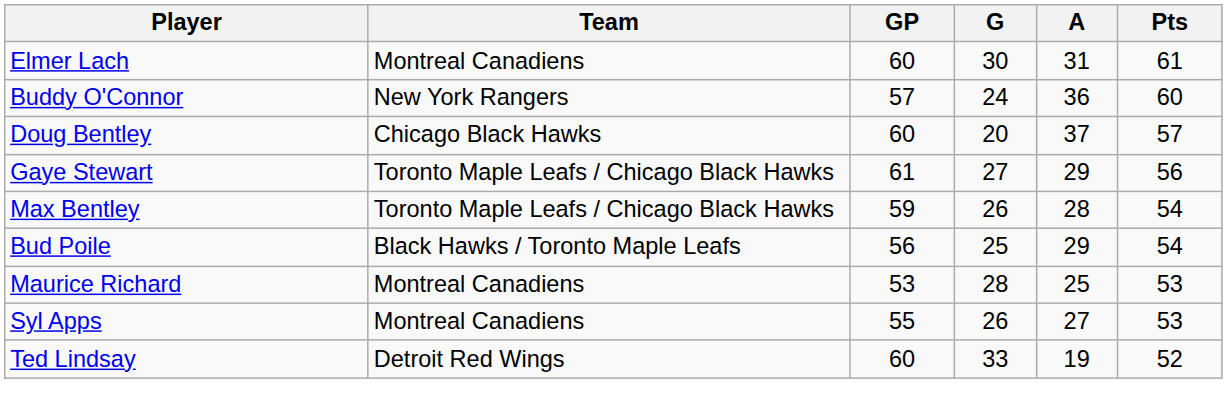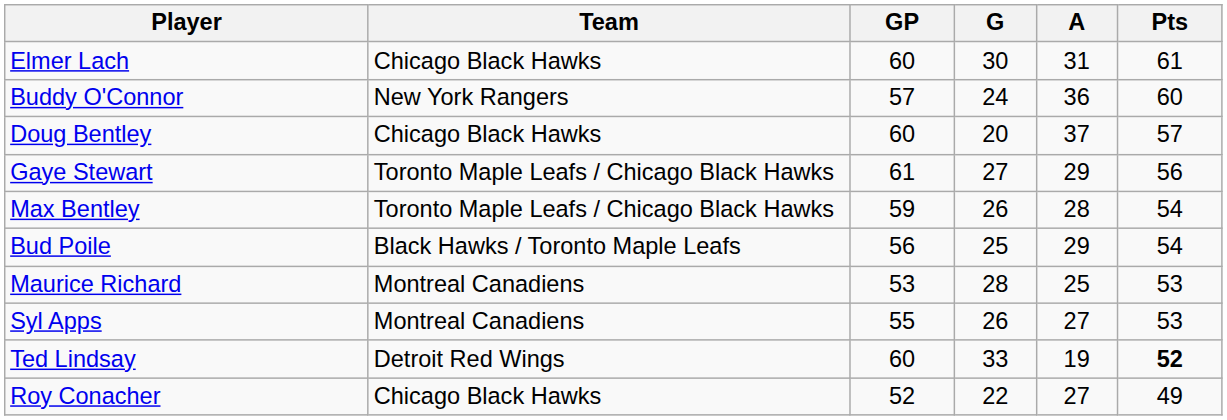Elmer Lach | Team: Montreal Canadiens -> Chicago Black Hawks
Ted Lindsay | Pts: normal -> bold
+ row: Roy Conacher | Chicago Black Hawks | 52 | 22 | 27 | 49
